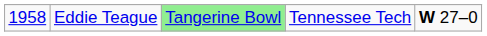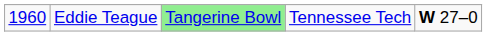Eddie Teague | column 1: 1958 -> 1960
